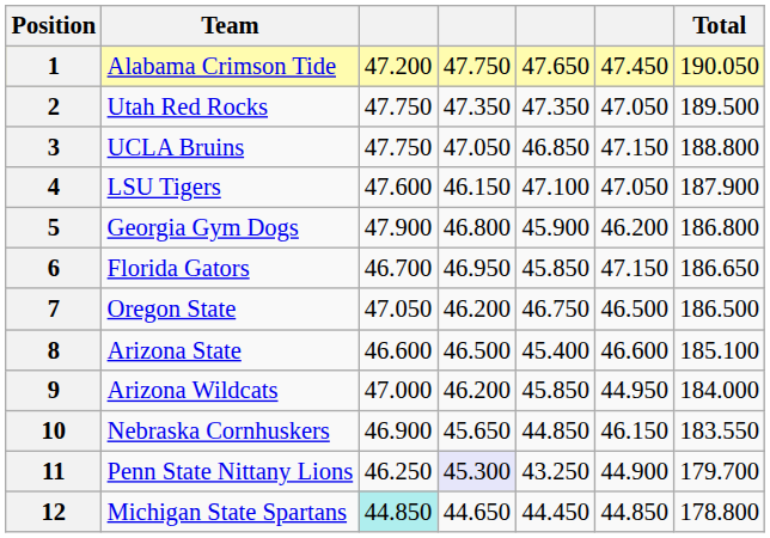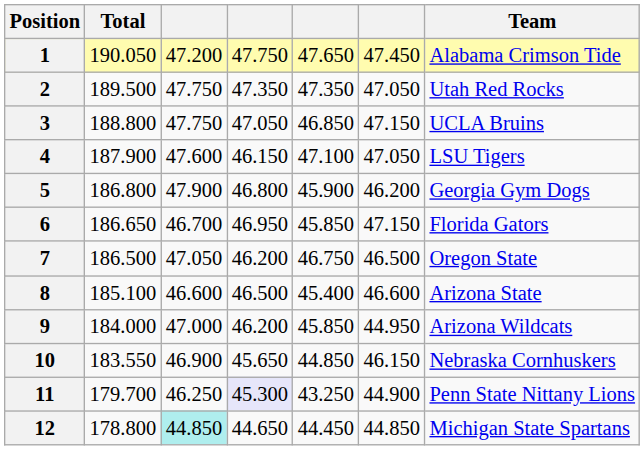columns swapped: Team <-> Total
